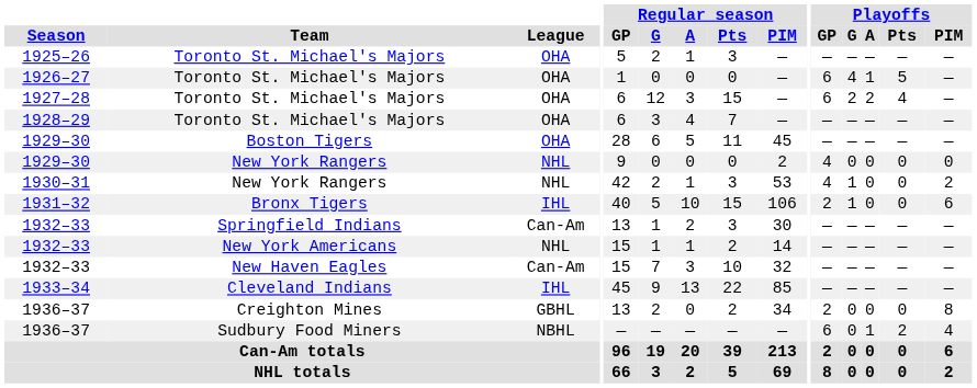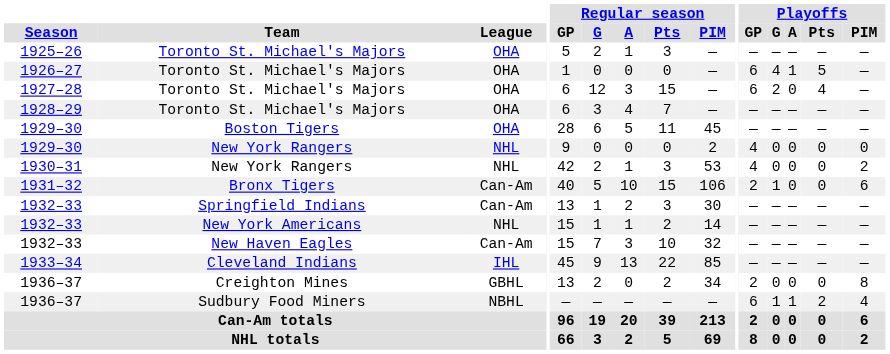1927–28 | Playoffs / A: 2 -> 0
1930–31 | Playoffs / G: 1 -> 0
1931–32 | League: IHL -> Can-Am
1936–37 / Sudbury Food Miners | Playoffs / G: 0 -> 1
